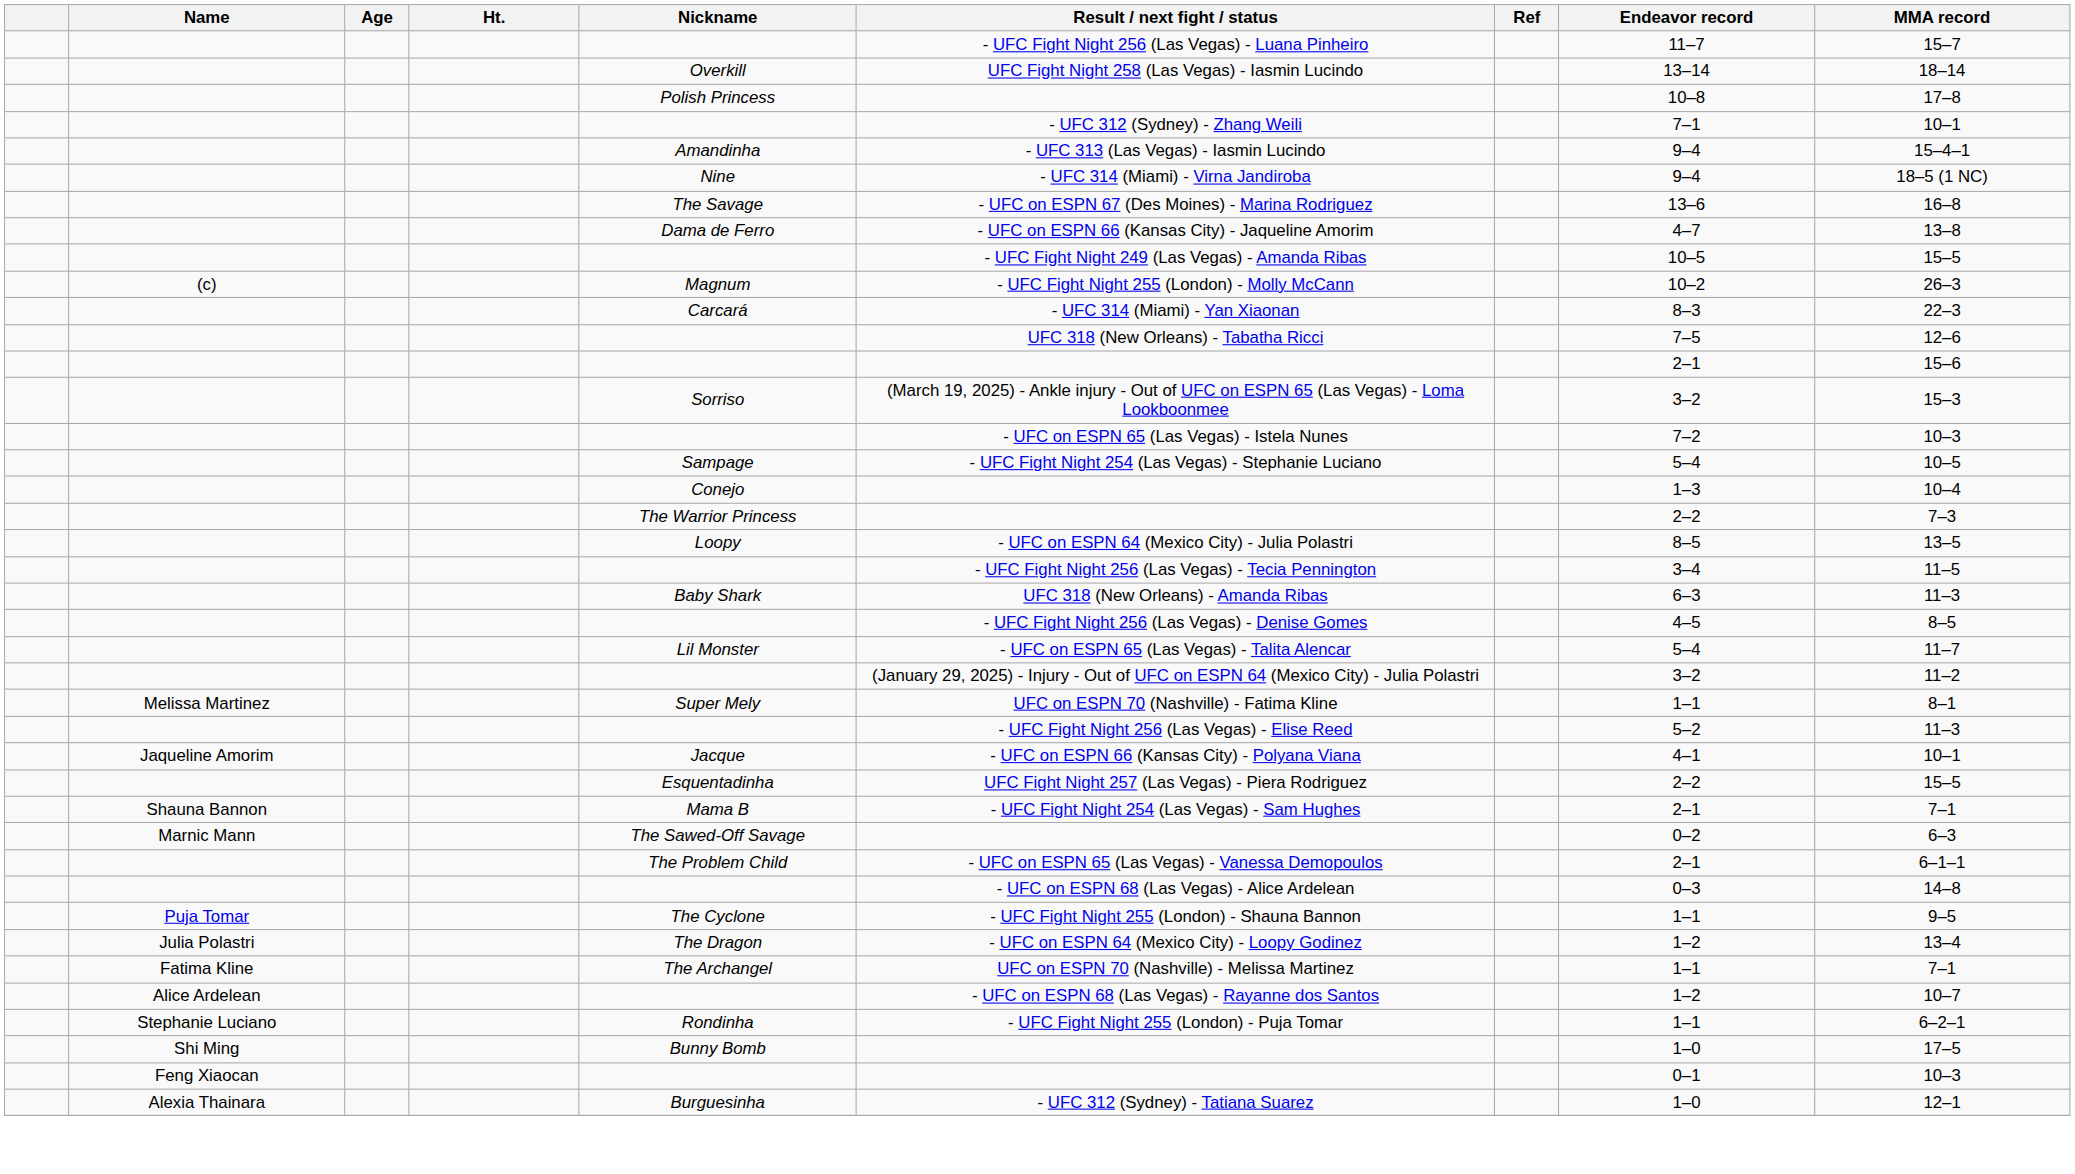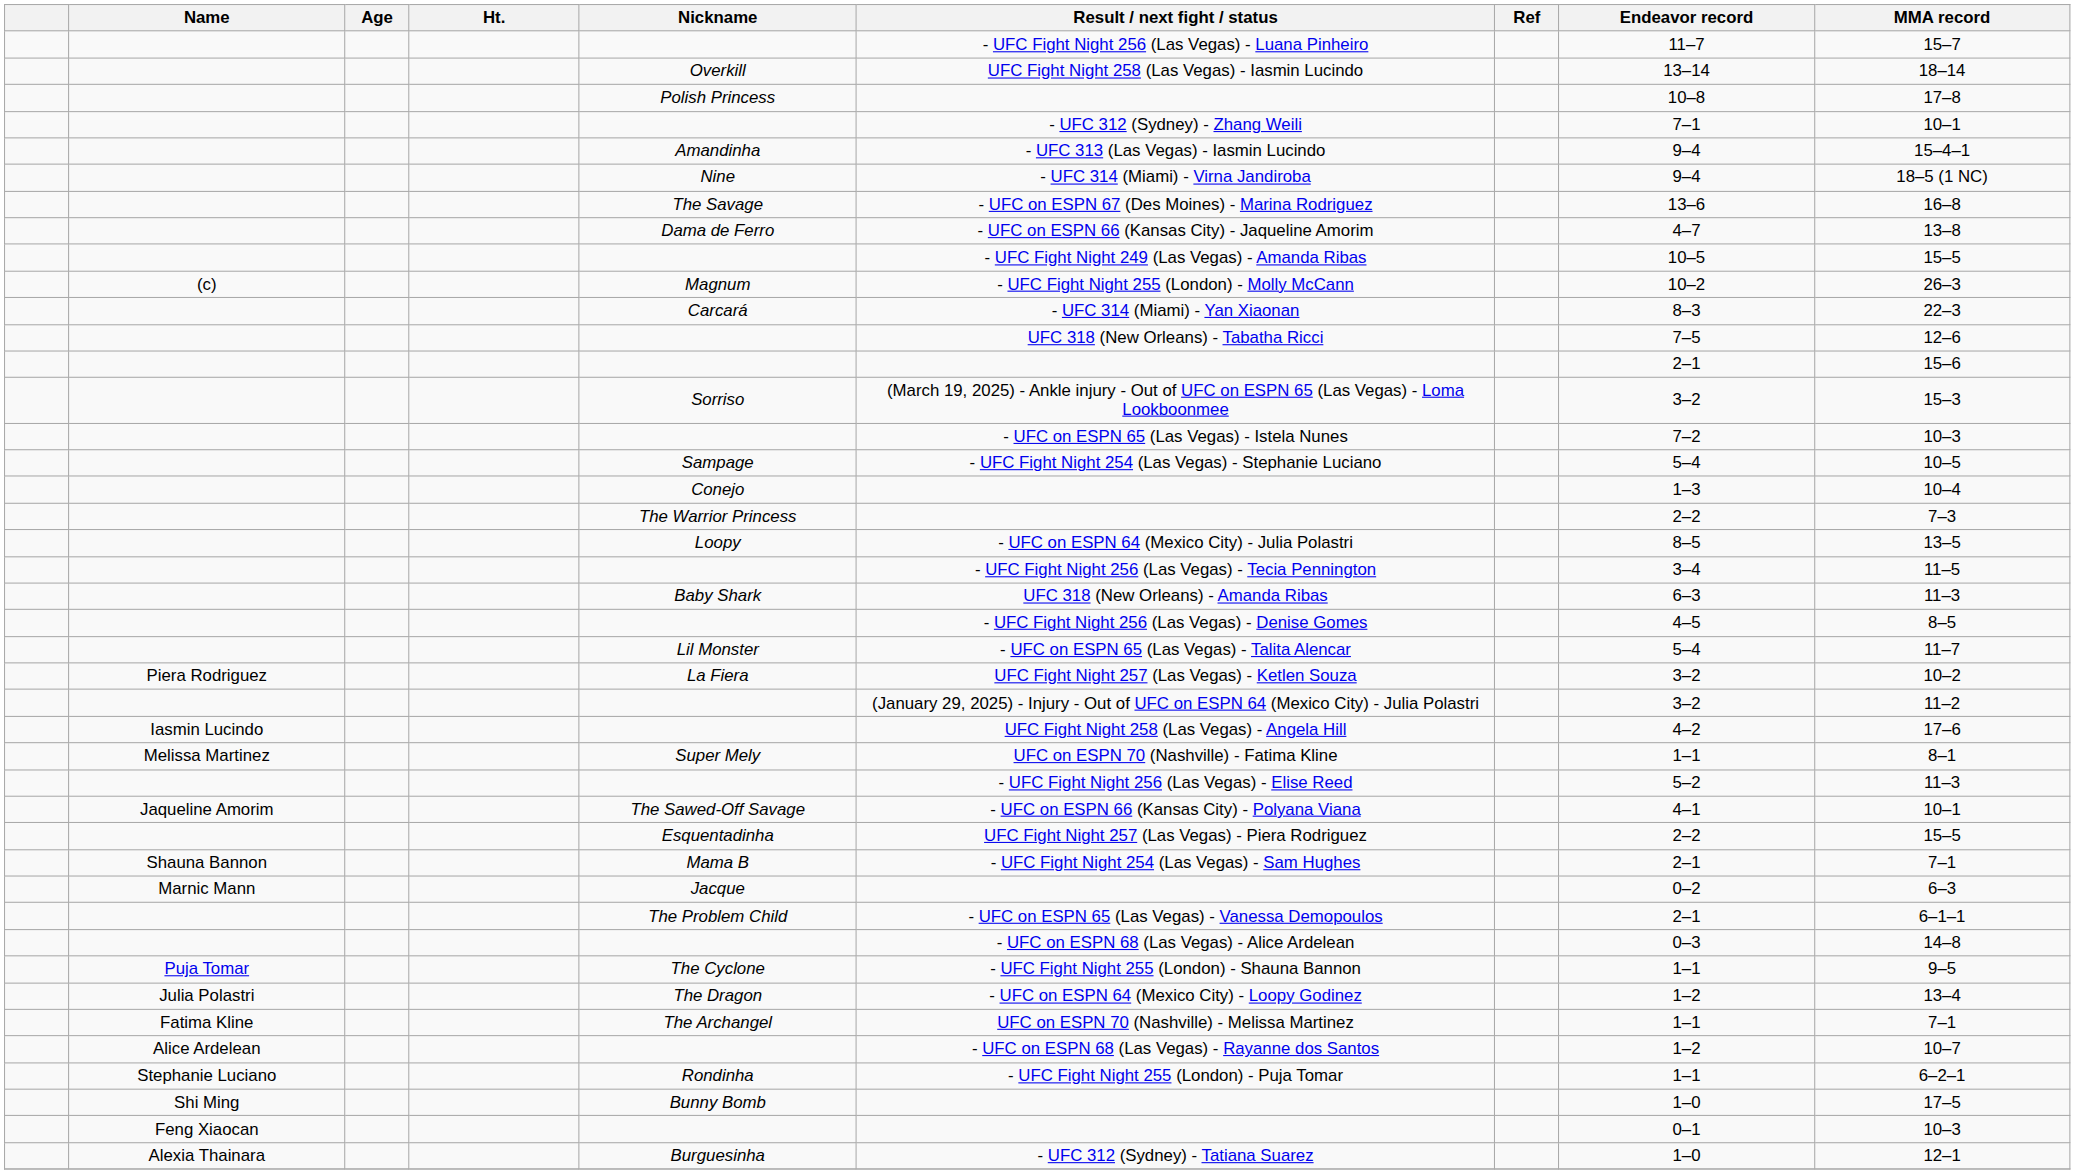+ row: Piera Rodriguez | La Fiera | UFC Fight Night 257 (Las Vegas) - Ketlen Souza | 3–2 | 10–2
+ row: Iasmin Lucindo | UFC Fight Night 258 (Las Vegas) - Angela Hill | 4–2 | 17–6
Jaqueline Amorim | Nickname: Jacque -> The Sawed-Off Savage
Marnic Mann | Nickname: The Sawed-Off Savage -> Jacque
